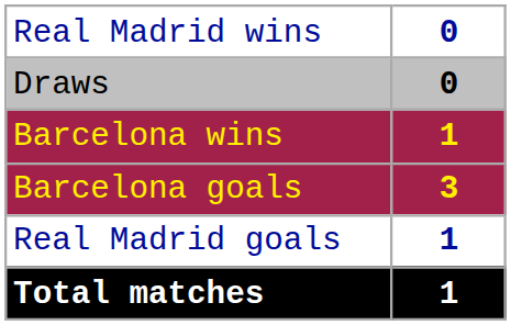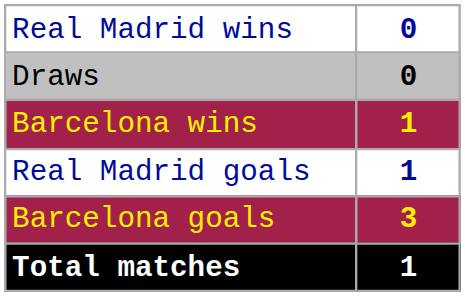rows swapped: Real Madrid goals <-> Barcelona goals
